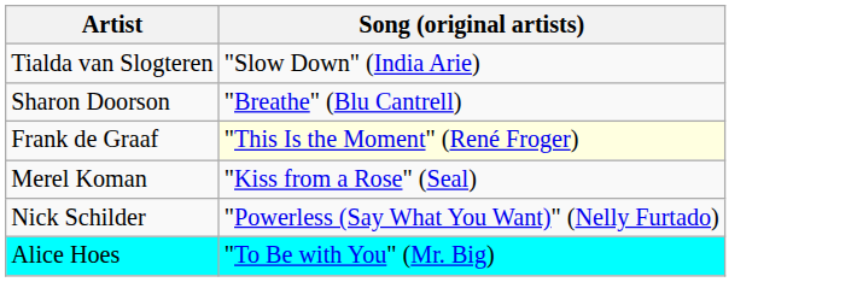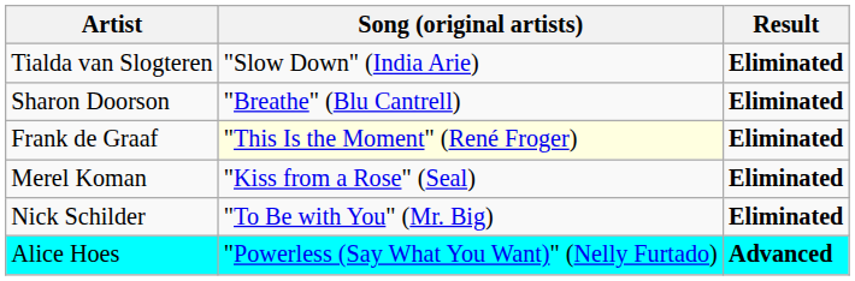+ column: Result | Eliminated | Eliminated | Eliminated | Eliminated | Eliminated | Advanced
Nick Schilder | Song (original artists): "Powerless (Say What You Want)" (Nelly Furtado) -> "To Be with You" (Mr. Big)
Alice Hoes | Song (original artists): "To Be with You" (Mr. Big) -> "Powerless (Say What You Want)" (Nelly Furtado)
